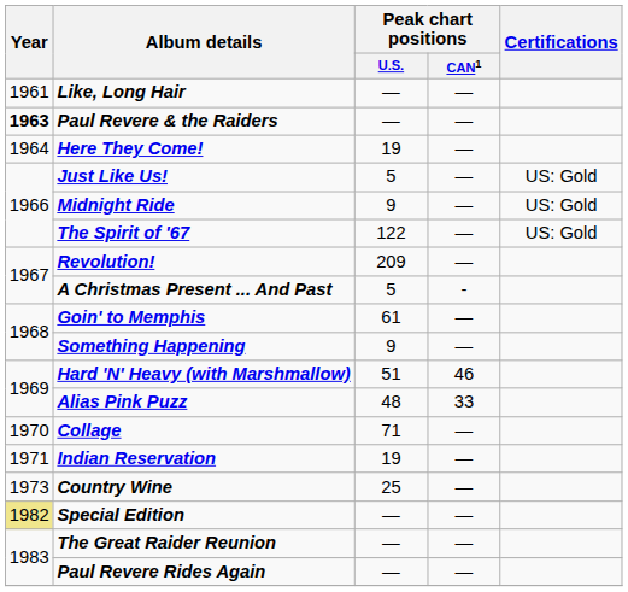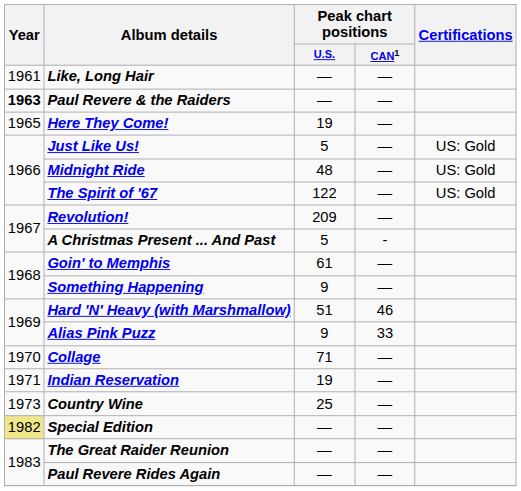Here They Come! | Year: 1964 -> 1965
Midnight Ride | Peak chart positions / U.S.: 9 -> 48
Alias Pink Puzz | Peak chart positions / U.S.: 48 -> 9
